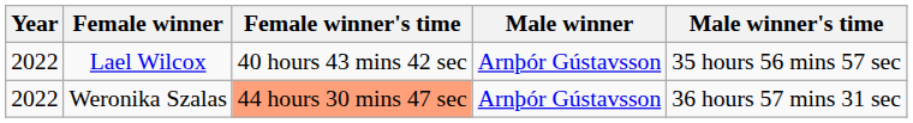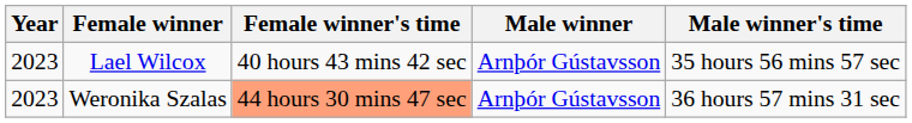Lael Wilcox | Year: 2022 -> 2023
Weronika Szalas | Year: 2022 -> 2023
